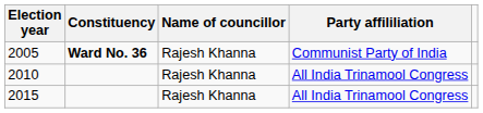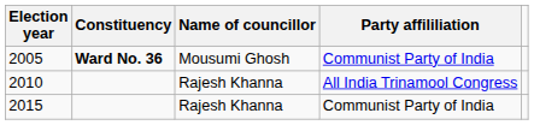2005 | Name of councillor: Rajesh Khanna -> Mousumi Ghosh
2015 | Party affililiation: All India Trinamool Congress -> Communist Party of India
